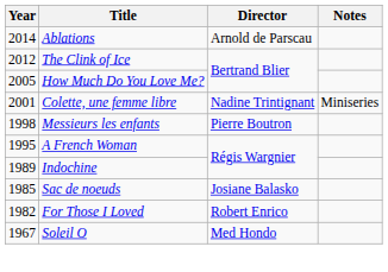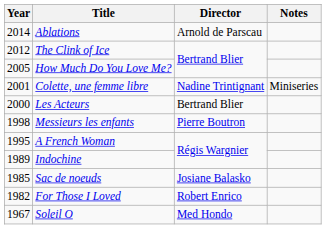+ row: 2000 | Les Acteurs | Bertrand Blier
